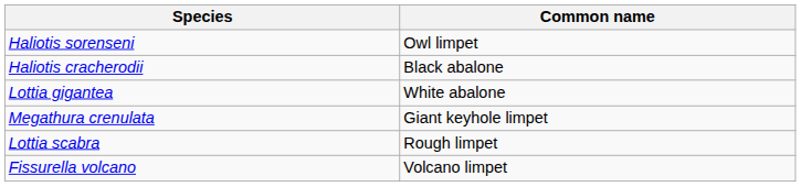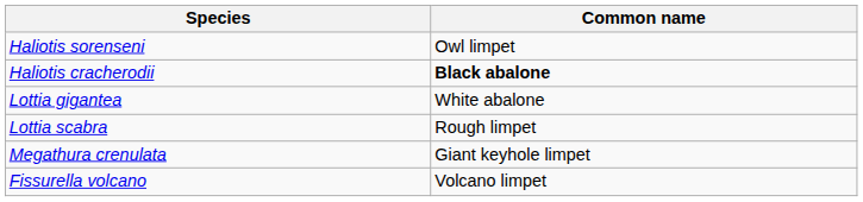Haliotis cracherodii | Common name: normal -> bold
rows swapped: Lottia scabra <-> Megathura crenulata
